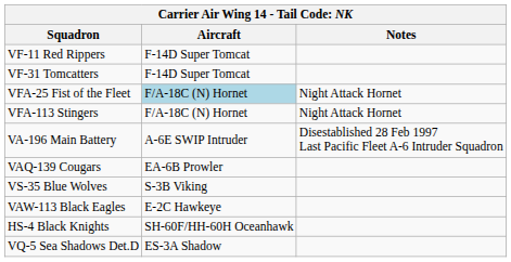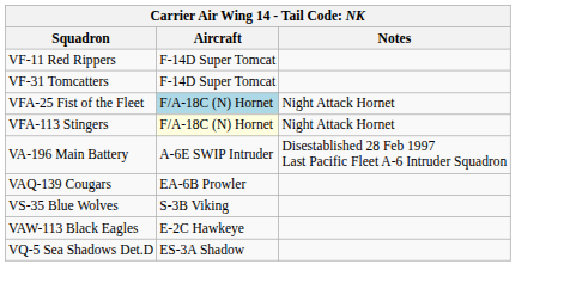VFA-113 Stingers | Aircraft: no background -> lightyellow background
- row: HS-4 Black Knights | SH-60F/HH-60H Oceanhawk
